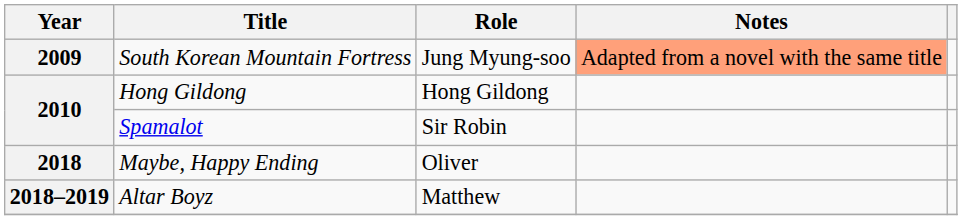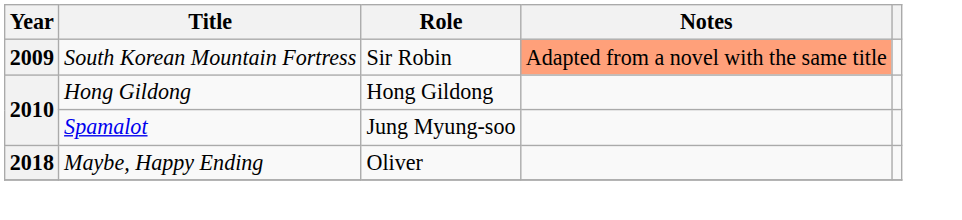South Korean Mountain Fortress | Role: Jung Myung-soo -> Sir Robin
Spamalot | Role: Sir Robin -> Jung Myung-soo
- row: 2018–2019 | Altar Boyz | Matthew
